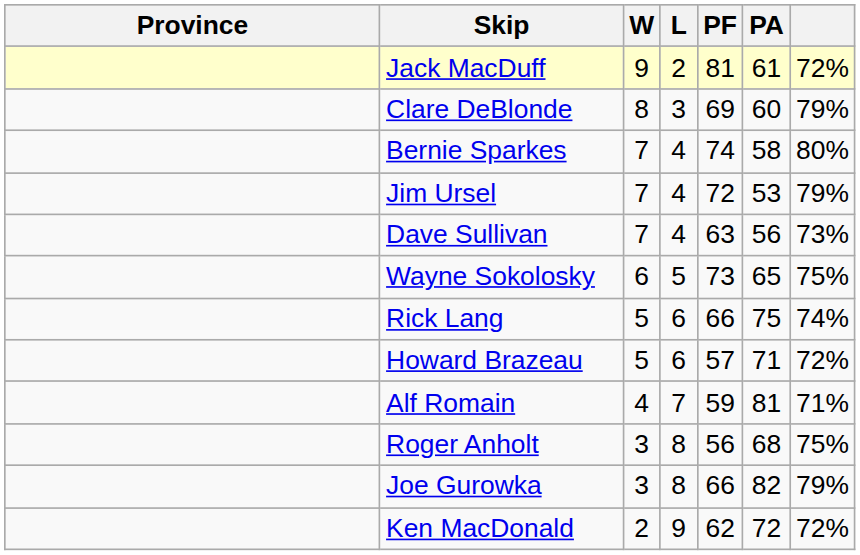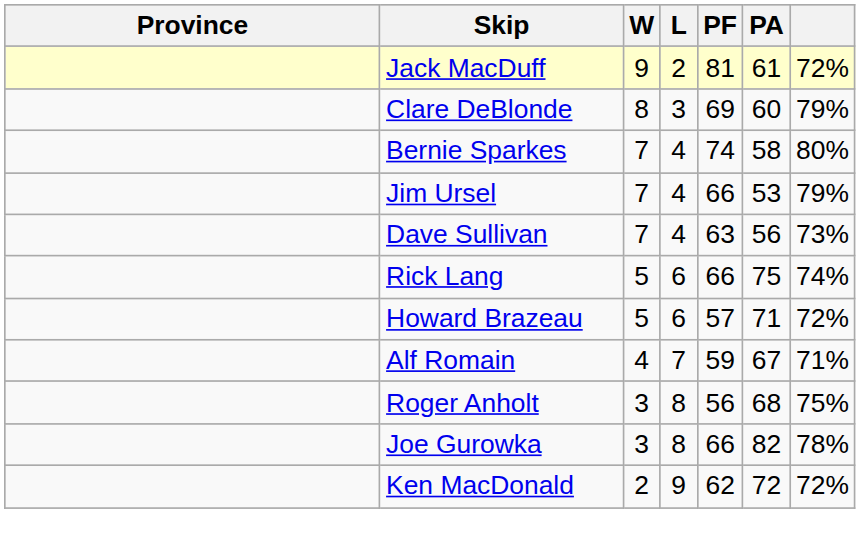Jim Ursel | PF: 72 -> 66
- row: Wayne Sokolosky | 6 | 5 | 73 | 65 | 75%
Alf Romain | PA: 81 -> 67
Joe Gurowka | column 7: 79% -> 78%
